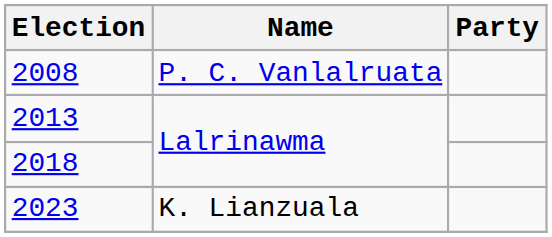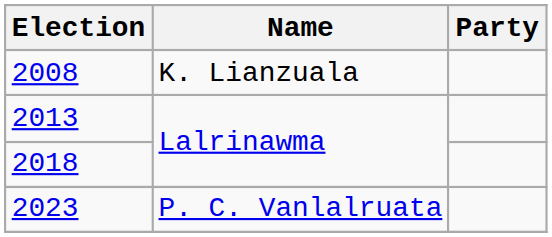2008 | Name: P. C. Vanlalruata -> K. Lianzuala
2023 | Name: K. Lianzuala -> P. C. Vanlalruata
